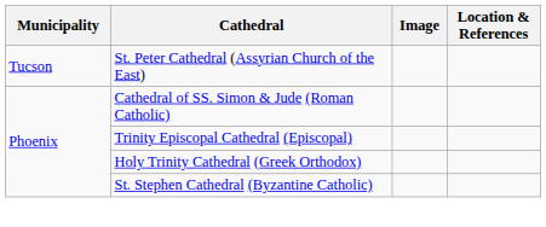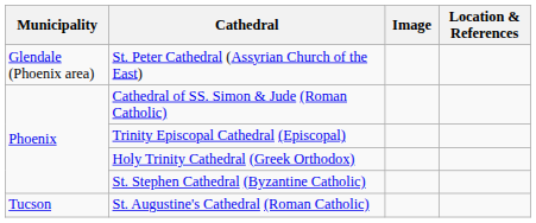St. Peter Cathedral (Assyrian Church of the East) | Municipality: Tucson -> Glendale (Phoenix area)
+ row: Tucson | St. Augustine's Cathedral (Roman Catholic)
